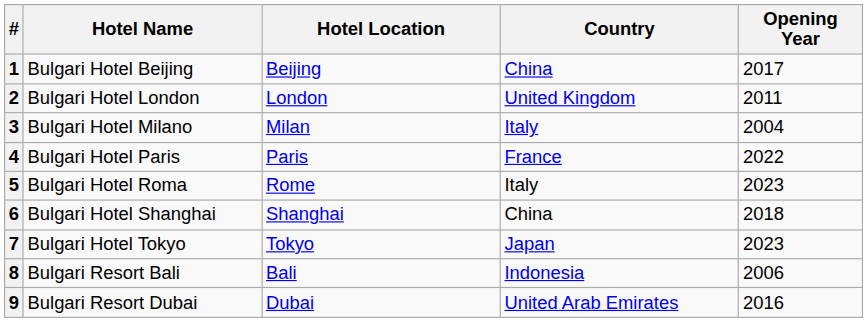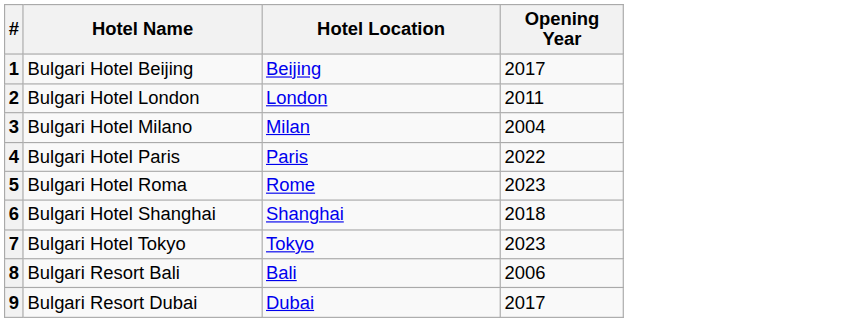- column: Country | China | United Kingdom | Italy | France | Italy | China | Japan | Indonesia | United Arab Emirates
9 | Opening Year: 2016 -> 2017
